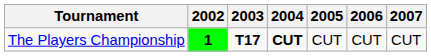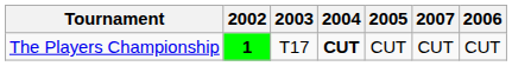columns swapped: 2006 <-> 2007
The Players Championship | 2003: bold -> normal
